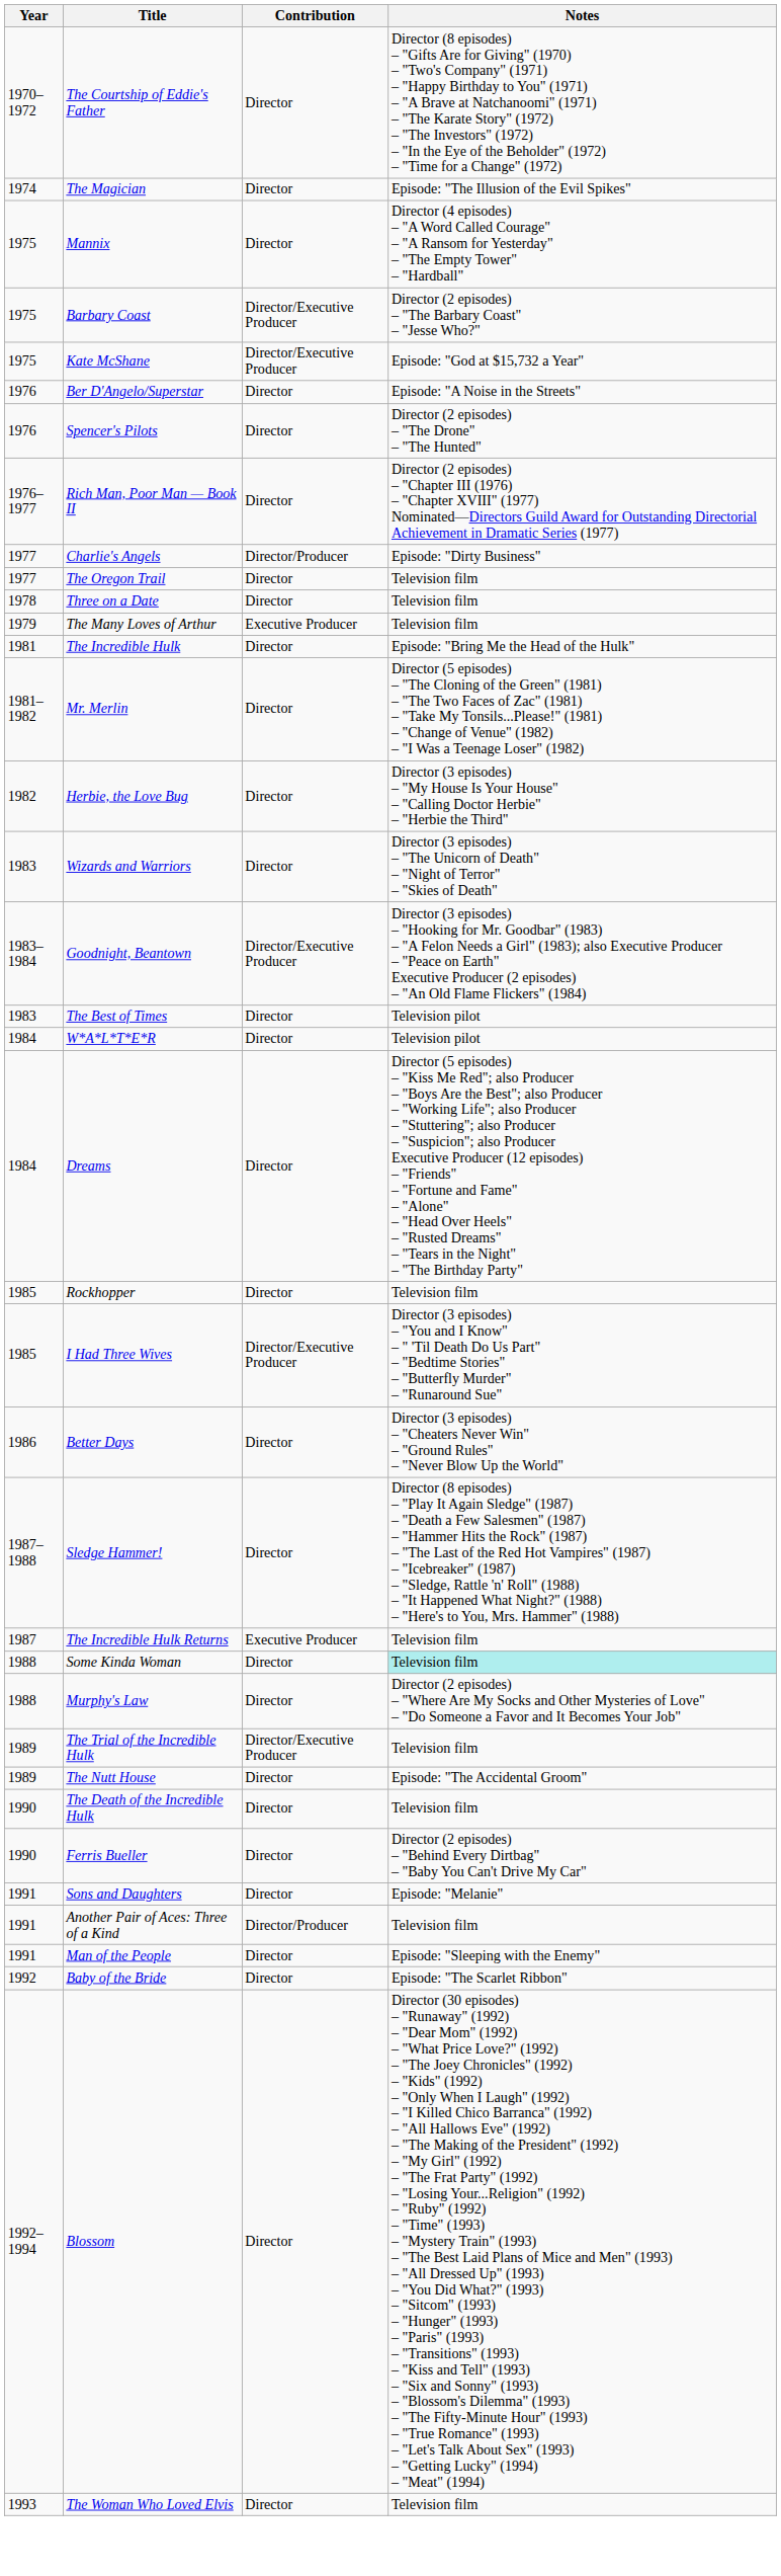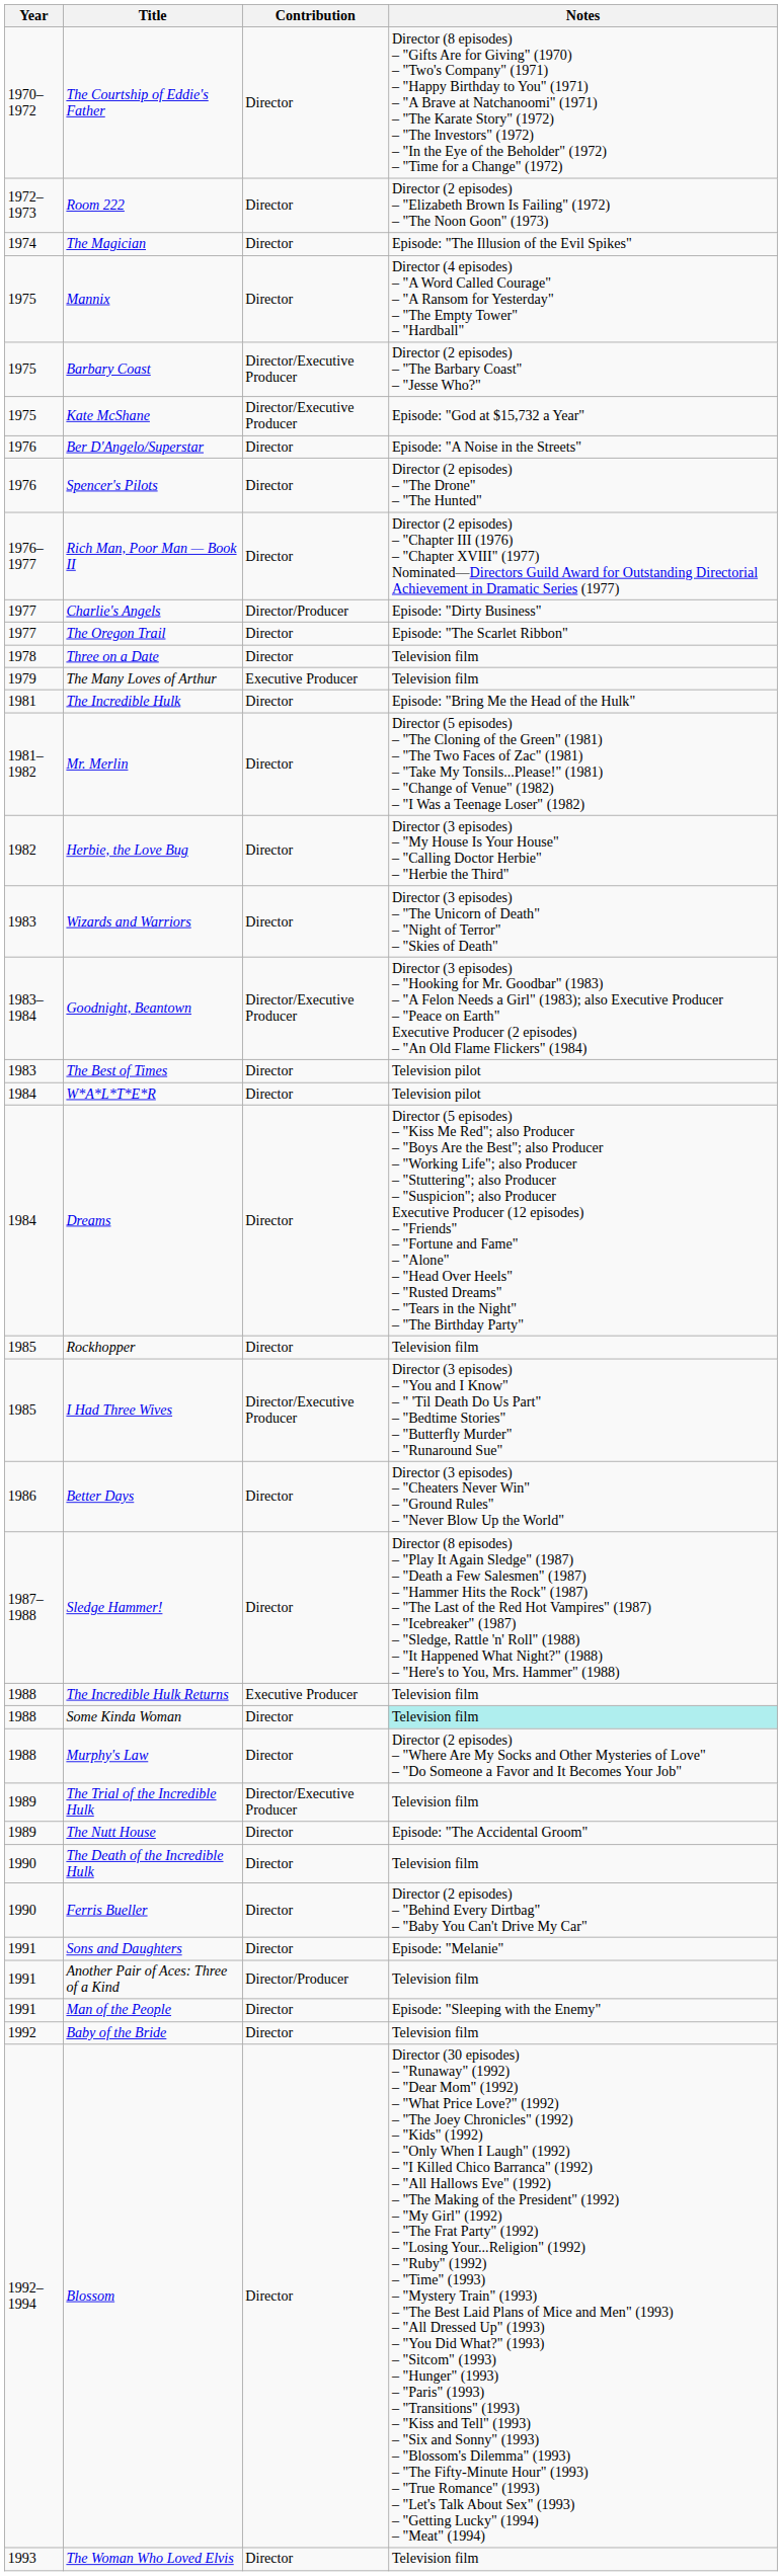+ row: 1972–1973 | Room 222 | Director | Director (2 episodes) – "Elizabeth Brown Is Failing" (1972) – "The Noon Goon" (1973)
The Oregon Trail | Notes: Television film -> Episode: "The Scarlet Ribbon"
The Incredible Hulk Returns | Year: 1987 -> 1988
Baby of the Bride | Notes: Episode: "The Scarlet Ribbon" -> Television film
